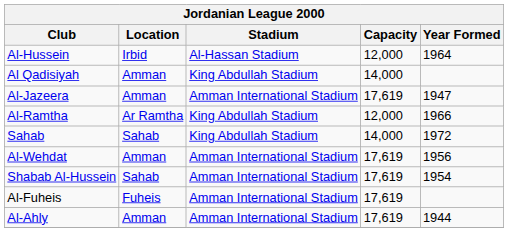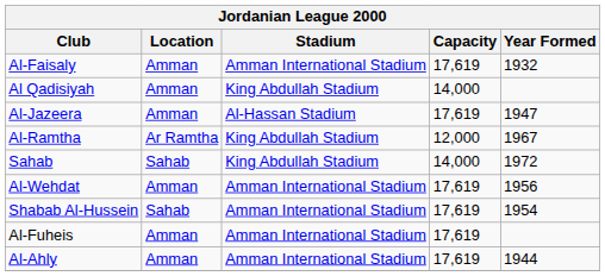+ row: Al-Faisaly | Amman | Amman International Stadium | 17,619 | 1932
- row: Al-Hussein | Irbid | Al-Hassan Stadium | 12,000 | 1964
Al-Jazeera | Stadium: Amman International Stadium -> Al-Hassan Stadium
Al-Ramtha | Year Formed: 1966 -> 1967
Al-Fuheis | Location: Fuheis -> Amman
